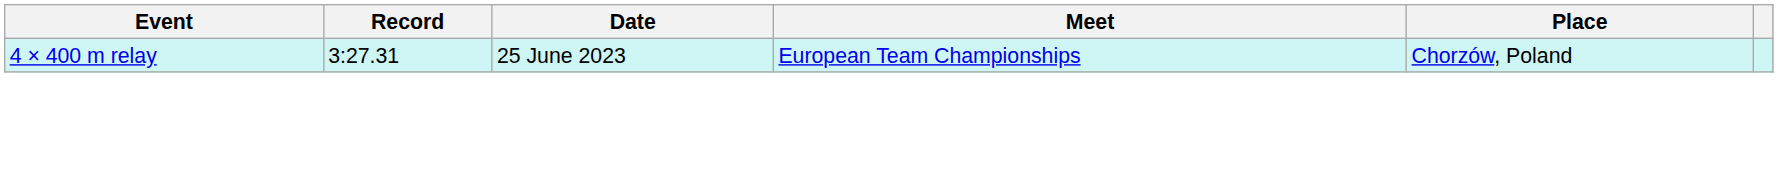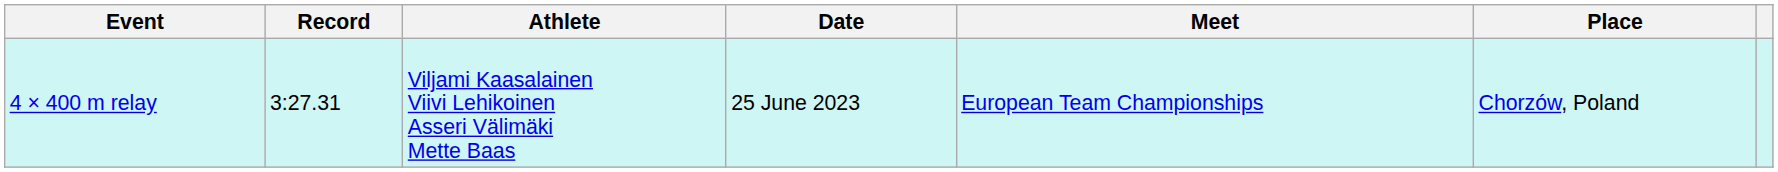+ column: Athlete | Viljami Kaasalainen Viivi Lehikoinen Asseri Välimäki Mette Baas
